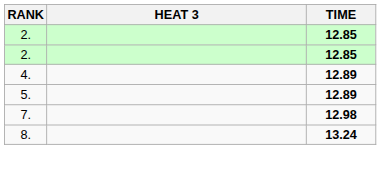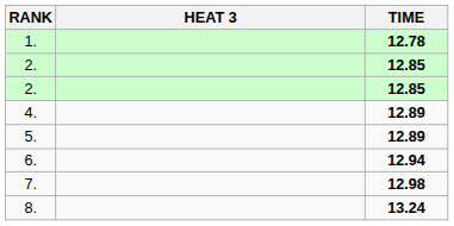+ row: 1. | 12.78
+ row: 6. | 12.94
